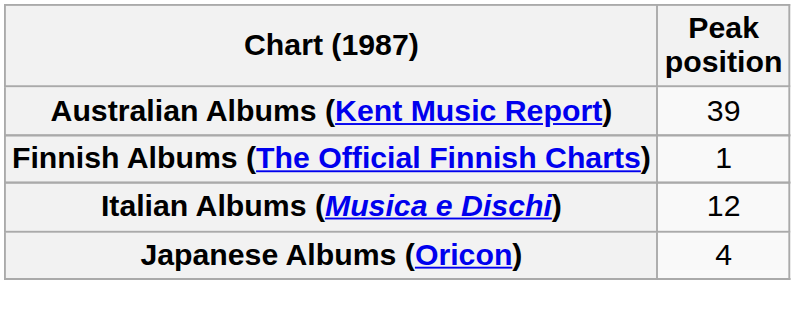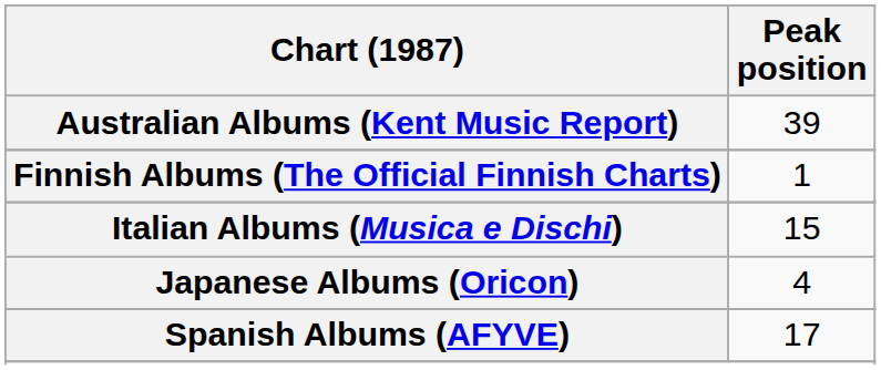Italian Albums (Musica e Dischi) | Peak position: 12 -> 15
+ row: Spanish Albums (AFYVE) | 17
